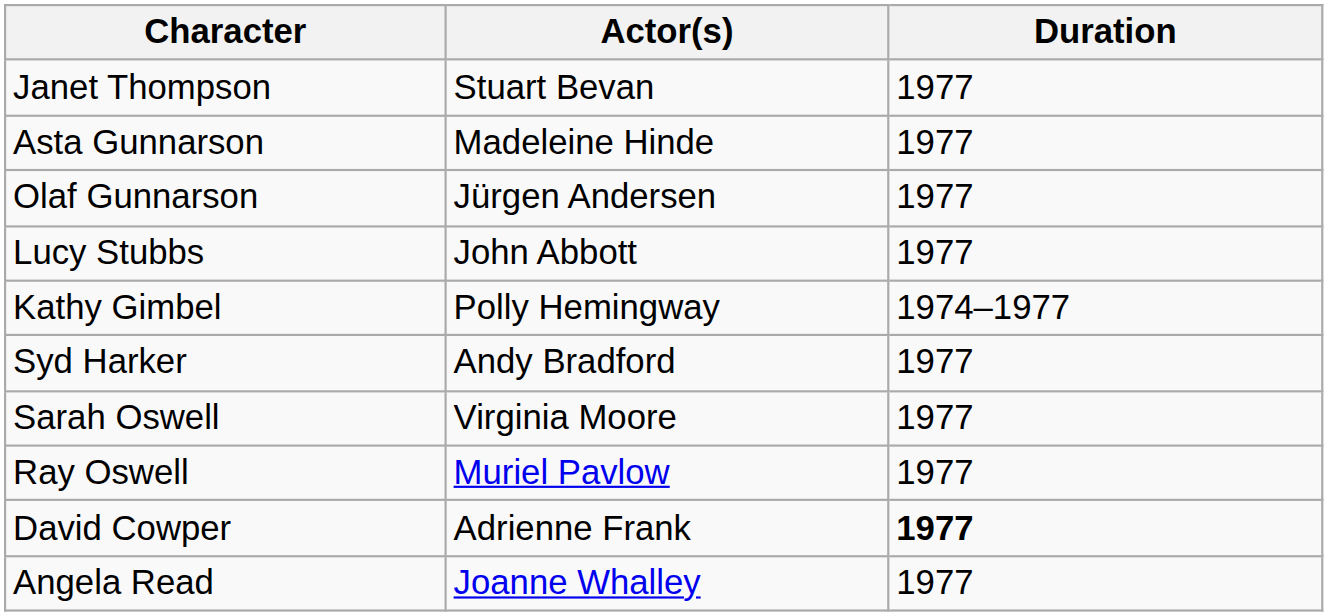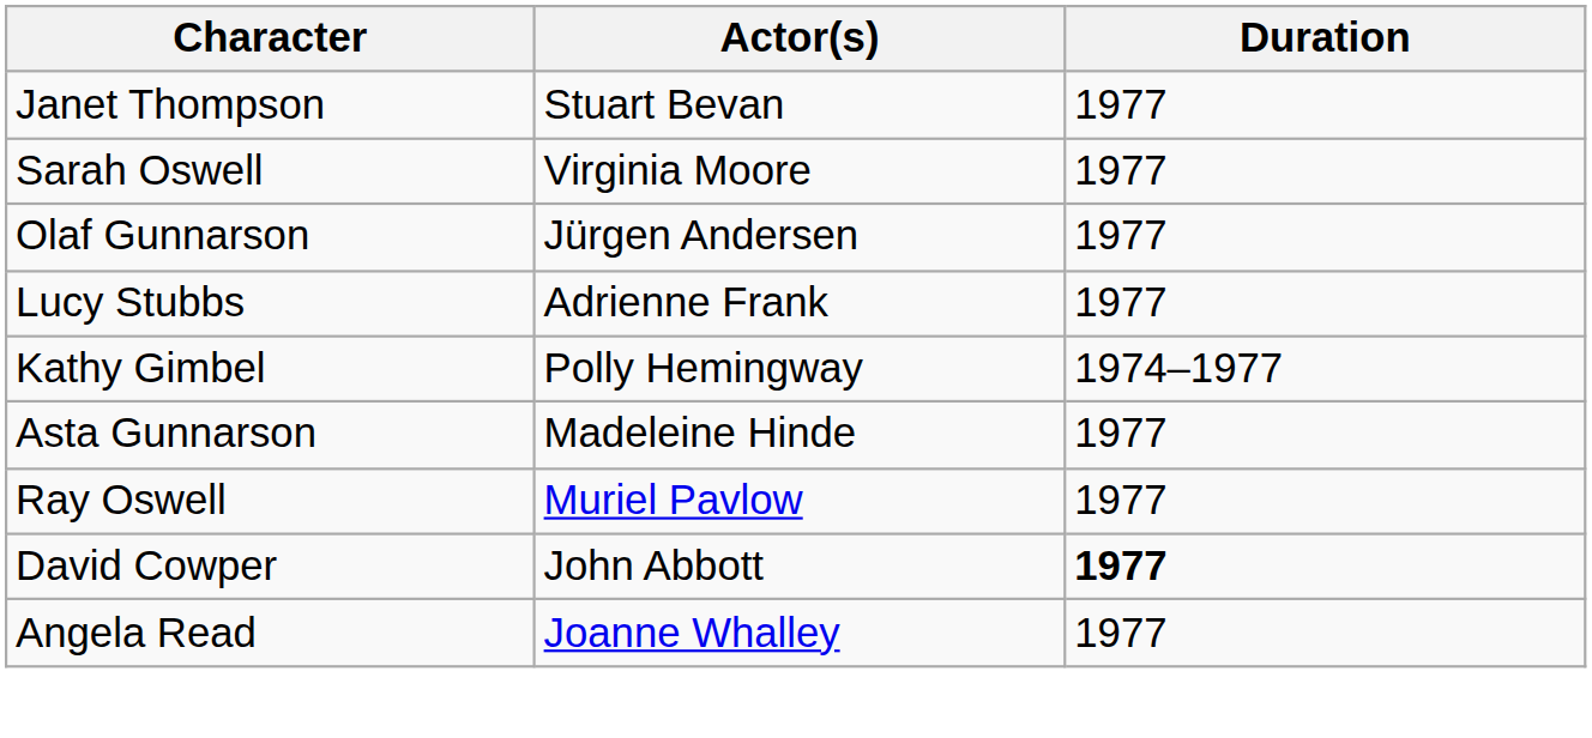rows swapped: Asta Gunnarson <-> Sarah Oswell
Lucy Stubbs | Actor(s): John Abbott -> Adrienne Frank
- row: Syd Harker | Andy Bradford | 1977
David Cowper | Actor(s): Adrienne Frank -> John Abbott
